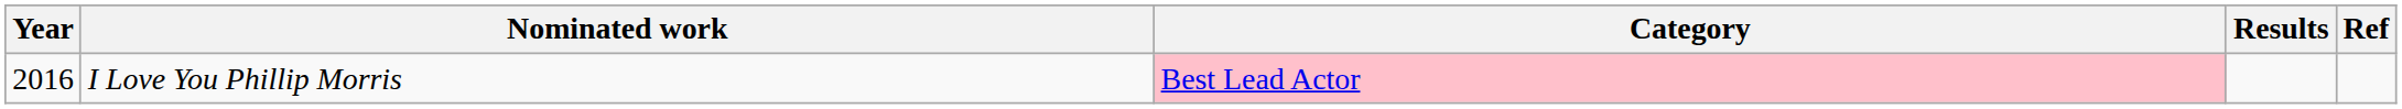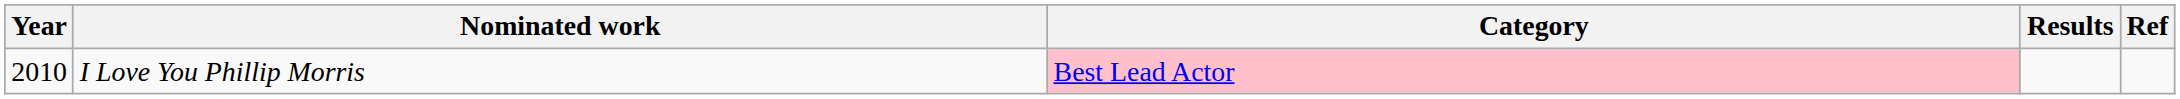I Love You Phillip Morris | Year: 2016 -> 2010
